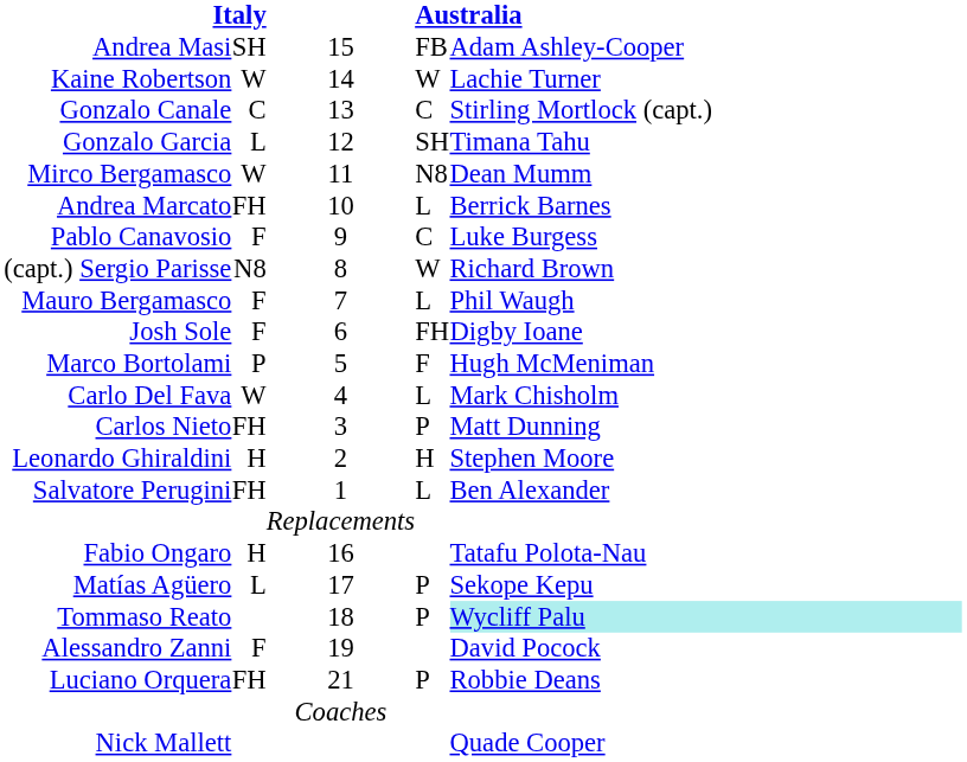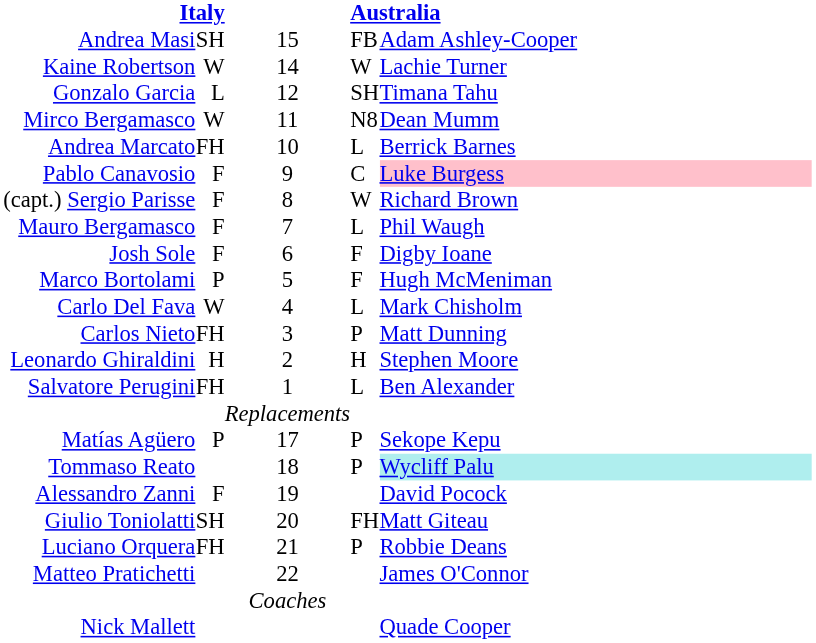- row: Gonzalo Canale | C | 13 | C | Stirling Mortlock (capt.)
Pablo Canavosio | column 5: no background -> pink background
(capt.) Sergio Parisse | column 2: N8 -> F
Josh Sole | column 4: FH -> F
- row: Fabio Ongaro | H | 16 | Tatafu Polota-Nau
Matías Agüero | column 2: L -> P
+ row: Giulio Toniolatti | SH | 20 | FH | Matt Giteau
+ row: Matteo Pratichetti | 22 | James O'Connor
